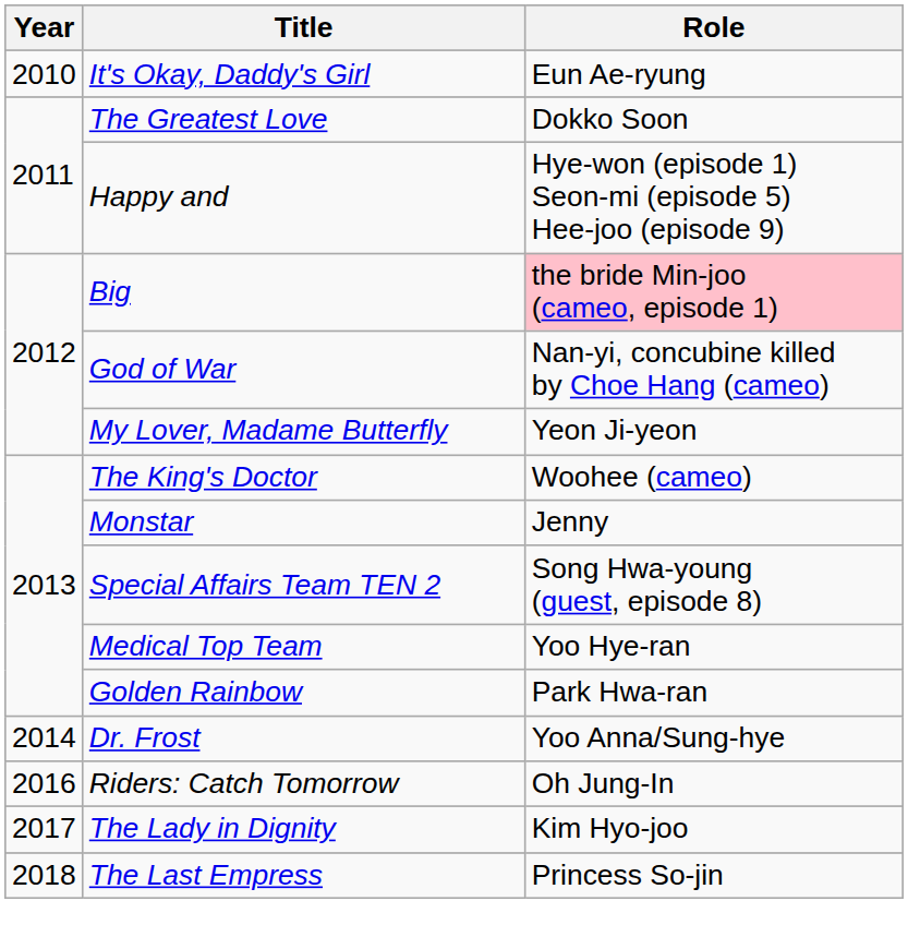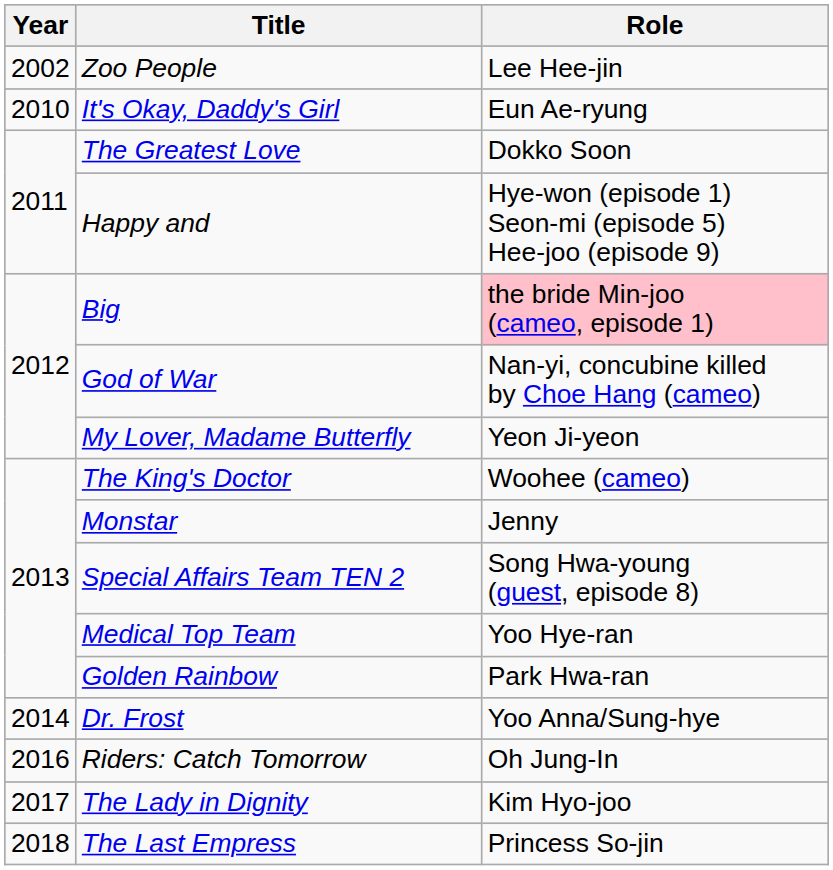+ row: 2002 | Zoo People | Lee Hee-jin
